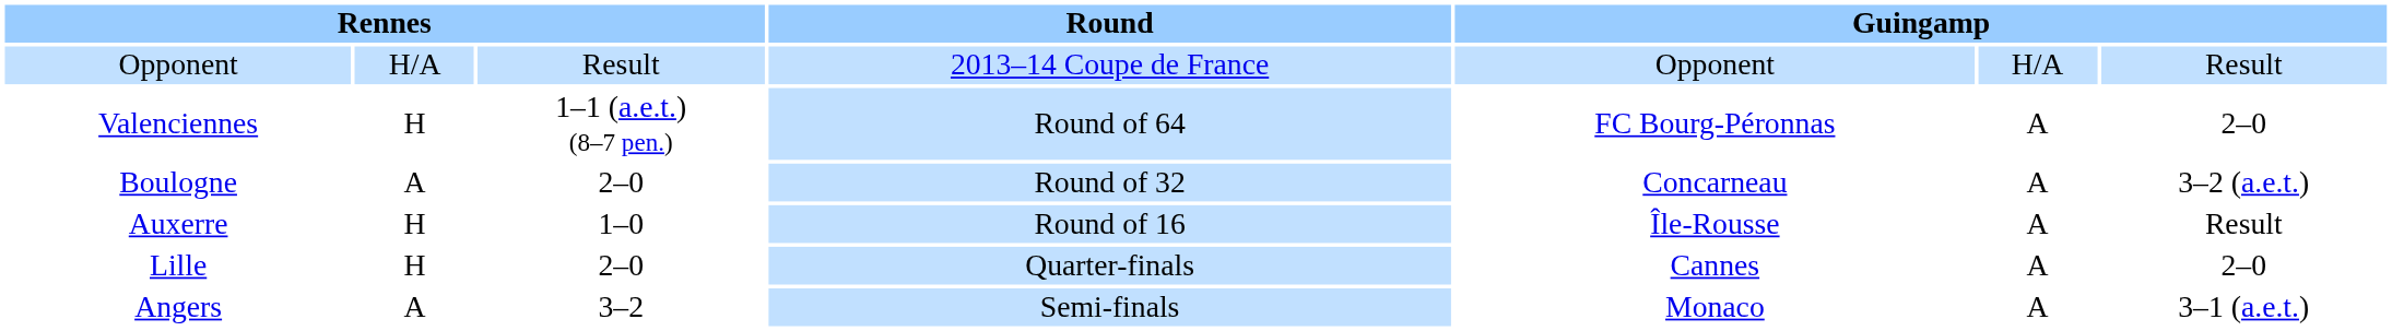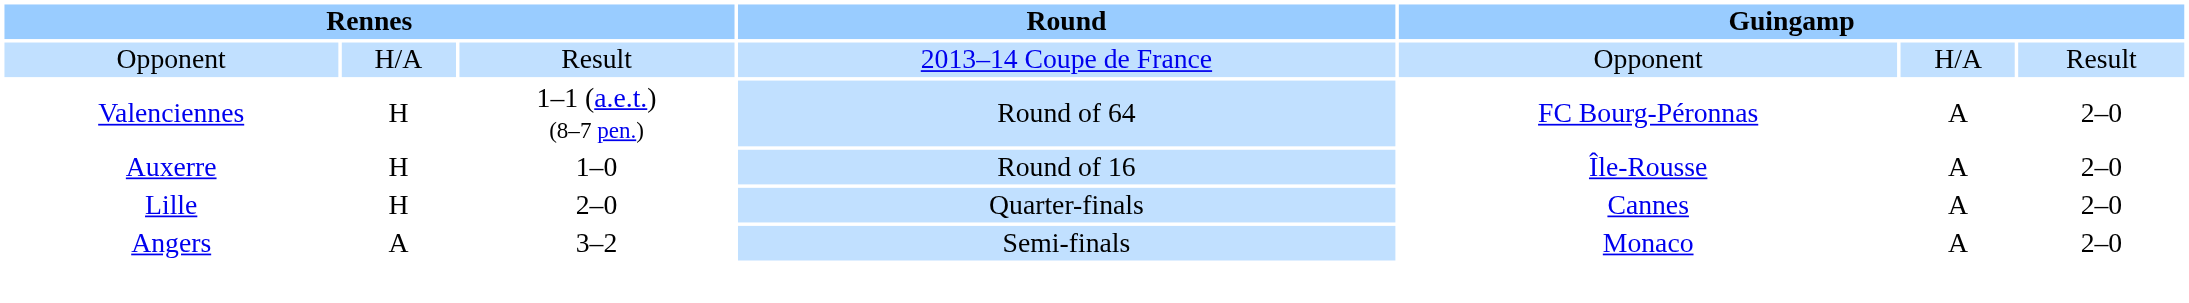- row: Boulogne | A | 2–0 | Round of 32 | Concarneau | A | 3–2 (a.e.t.)
Auxerre | column 7: Result -> 2–0
Angers | column 7: 3–1 (a.e.t.) -> 2–0
